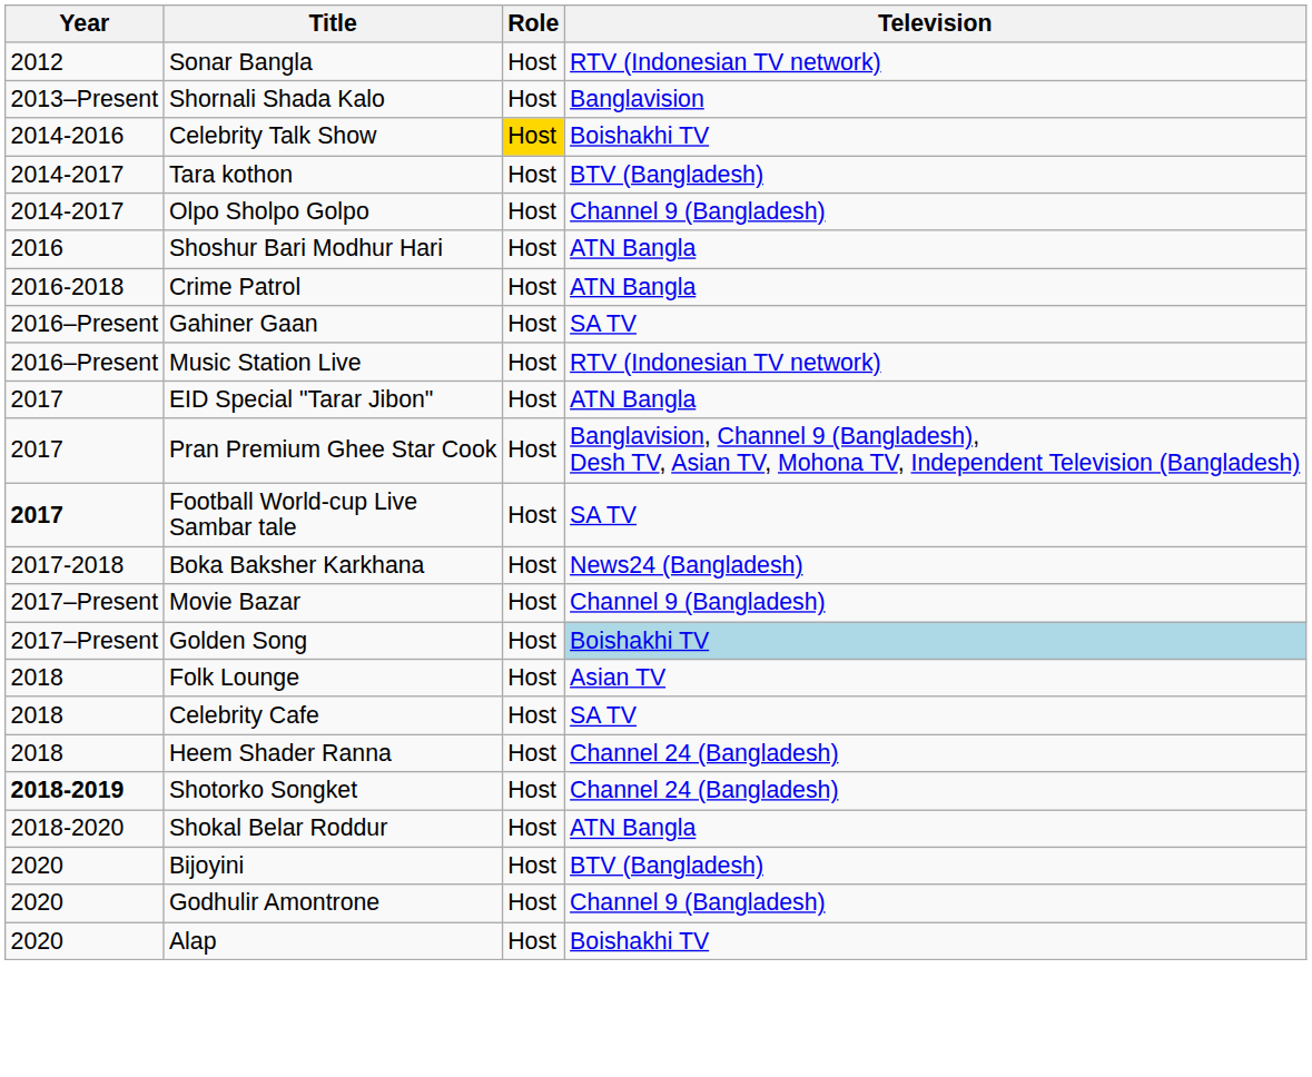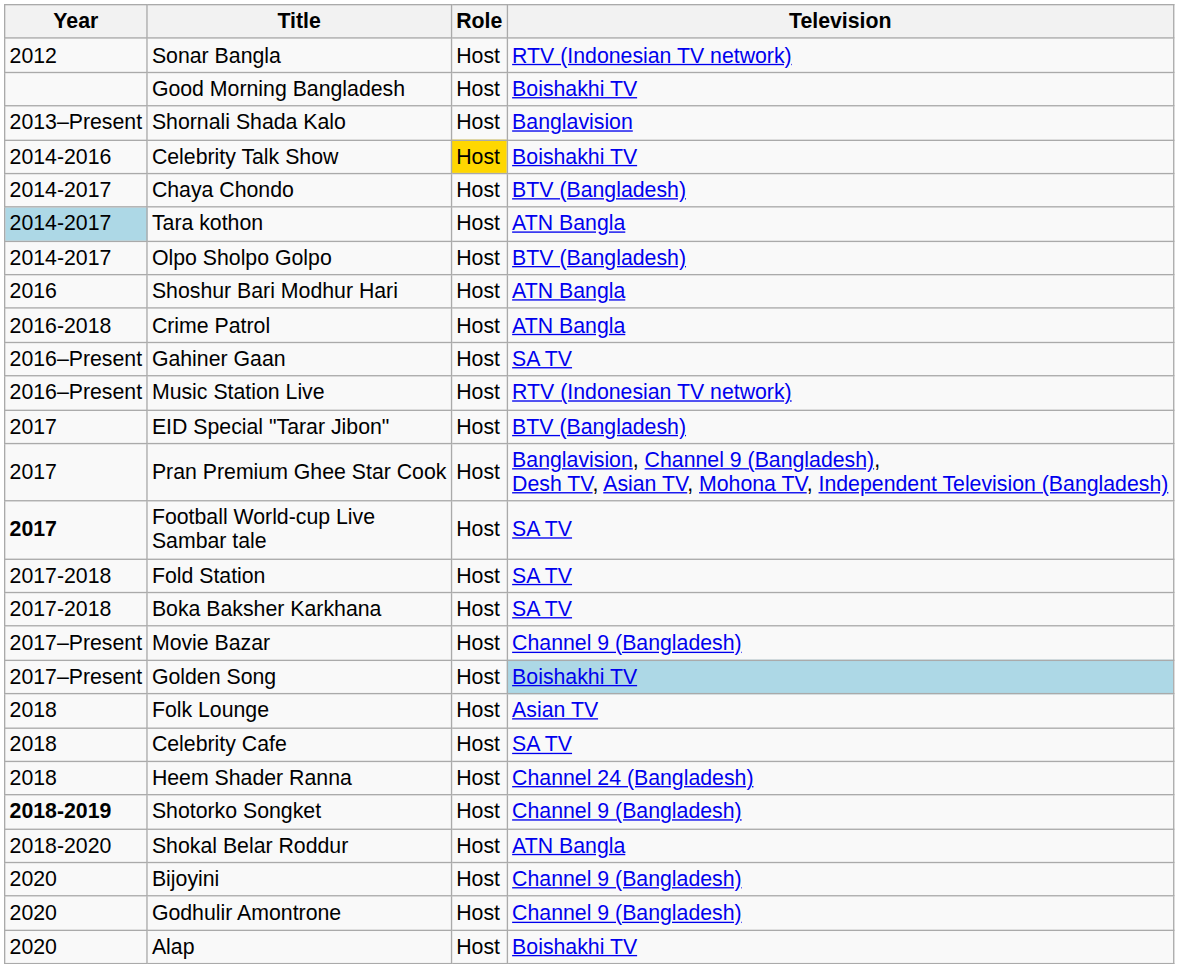+ row: Good Morning Bangladesh | Host | Boishakhi TV
+ row: 2014-2017 | Chaya Chondo | Host | BTV (Bangladesh)
Tara kothon | Year: no background -> lightblue background
Tara kothon | Television: BTV (Bangladesh) -> ATN Bangla
Olpo Sholpo Golpo | Television: Channel 9 (Bangladesh) -> BTV (Bangladesh)
EID Special "Tarar Jibon" | Television: ATN Bangla -> BTV (Bangladesh)
+ row: 2017-2018 | Fold Station | Host | SA TV
Boka Baksher Karkhana | Television: News24 (Bangladesh) -> SA TV
Shotorko Songket | Television: Channel 24 (Bangladesh) -> Channel 9 (Bangladesh)
Bijoyini | Television: BTV (Bangladesh) -> Channel 9 (Bangladesh)
